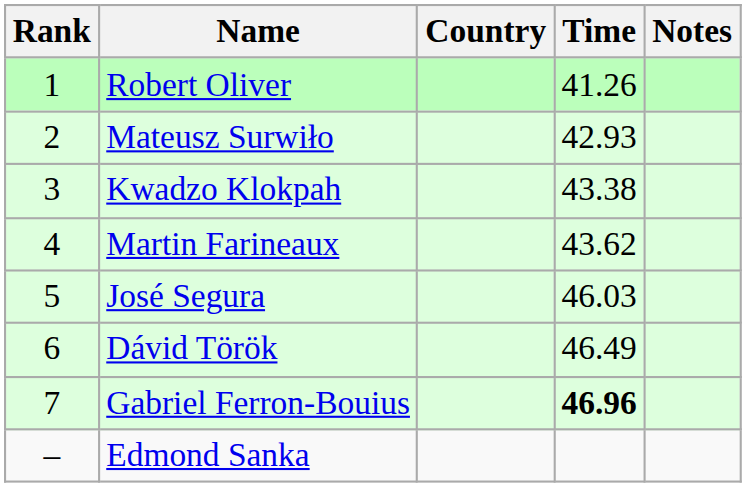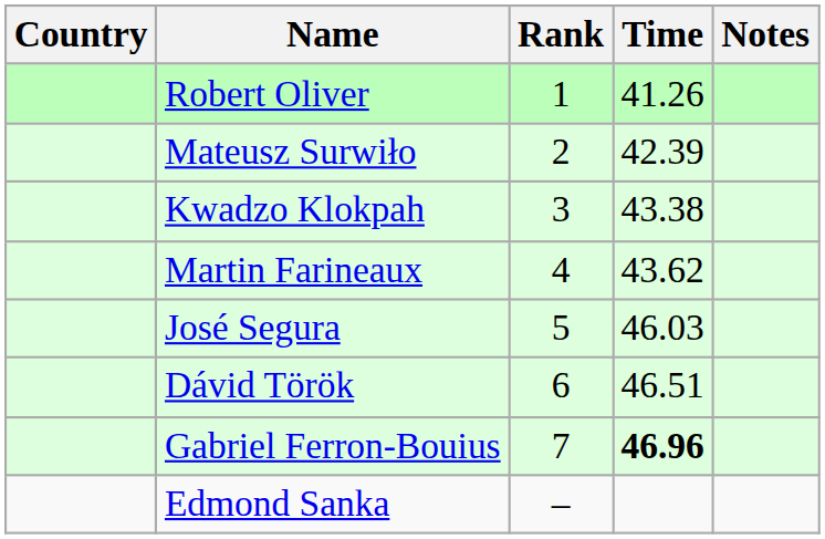columns swapped: Rank <-> Country
Mateusz Surwiło | Time: 42.93 -> 42.39
Dávid Török | Time: 46.49 -> 46.51
